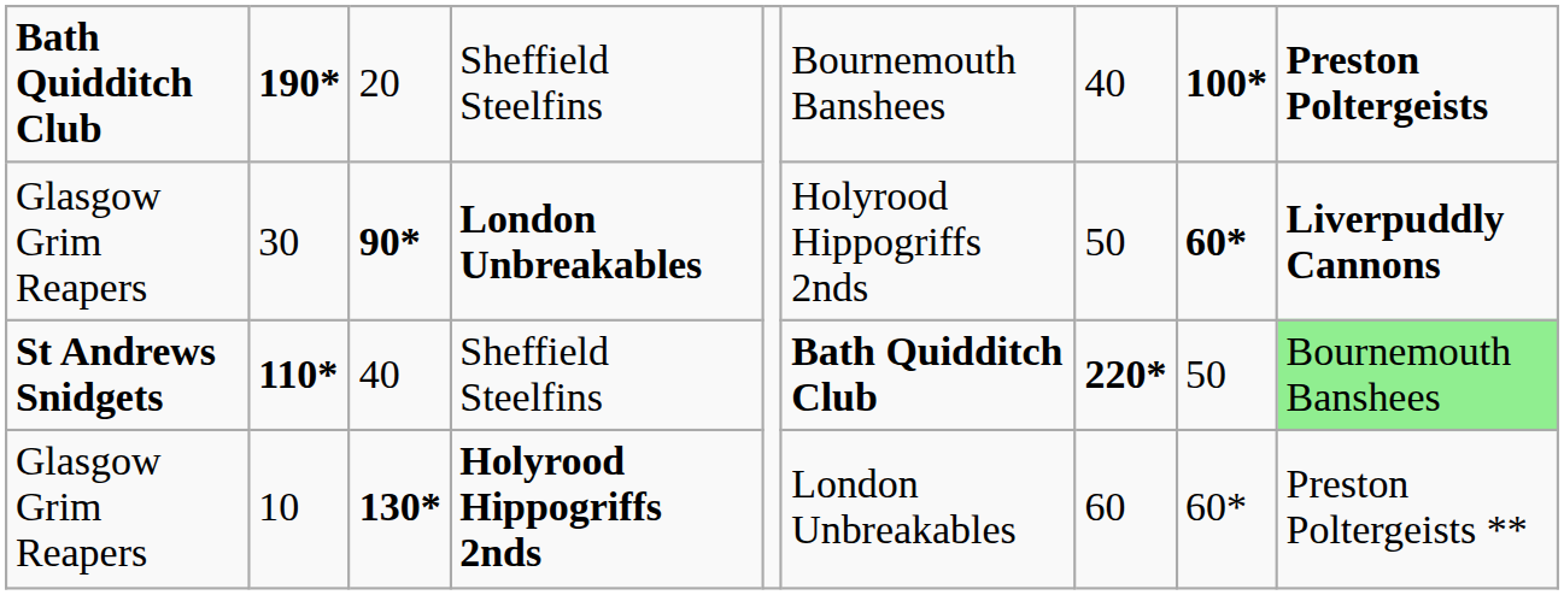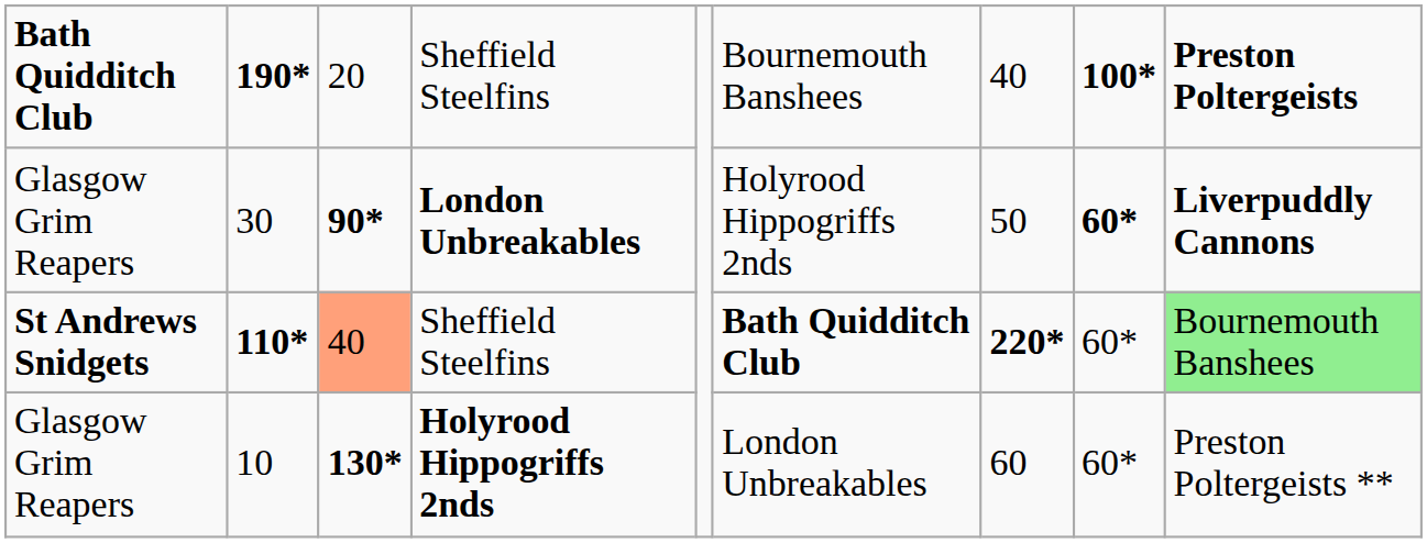110* / Sheffield Steelfins | column 3: no background -> lightsalmon background
110* / Sheffield Steelfins | column 8: 50 -> 60*
